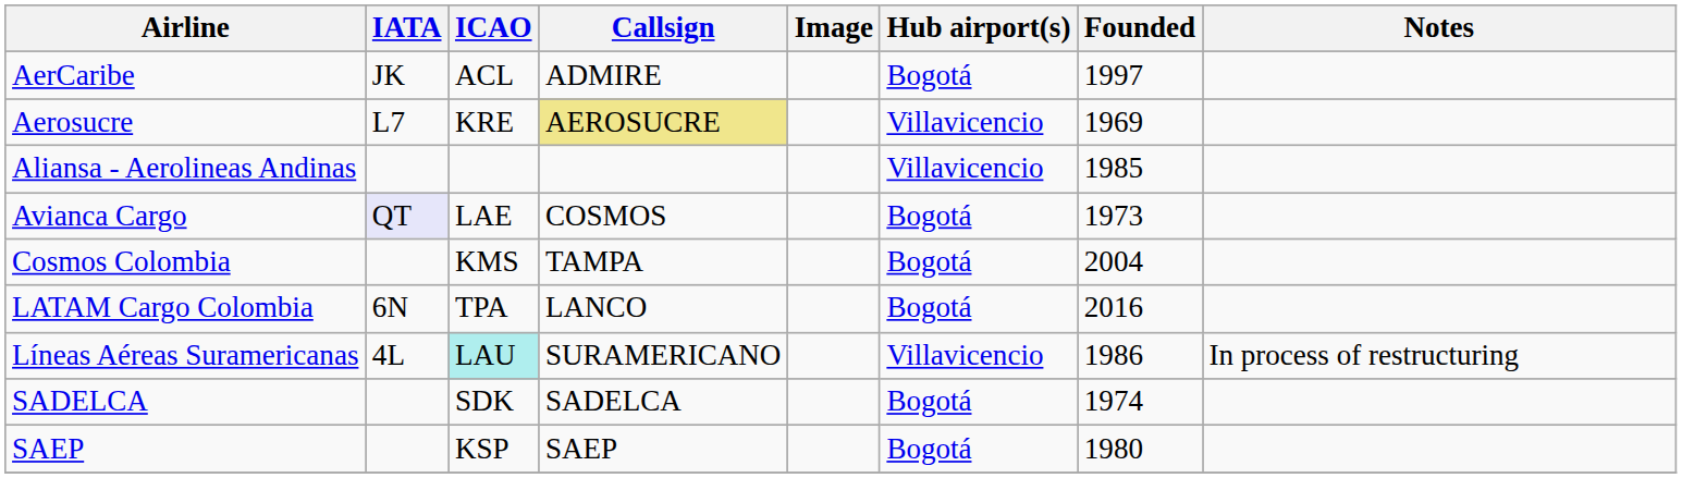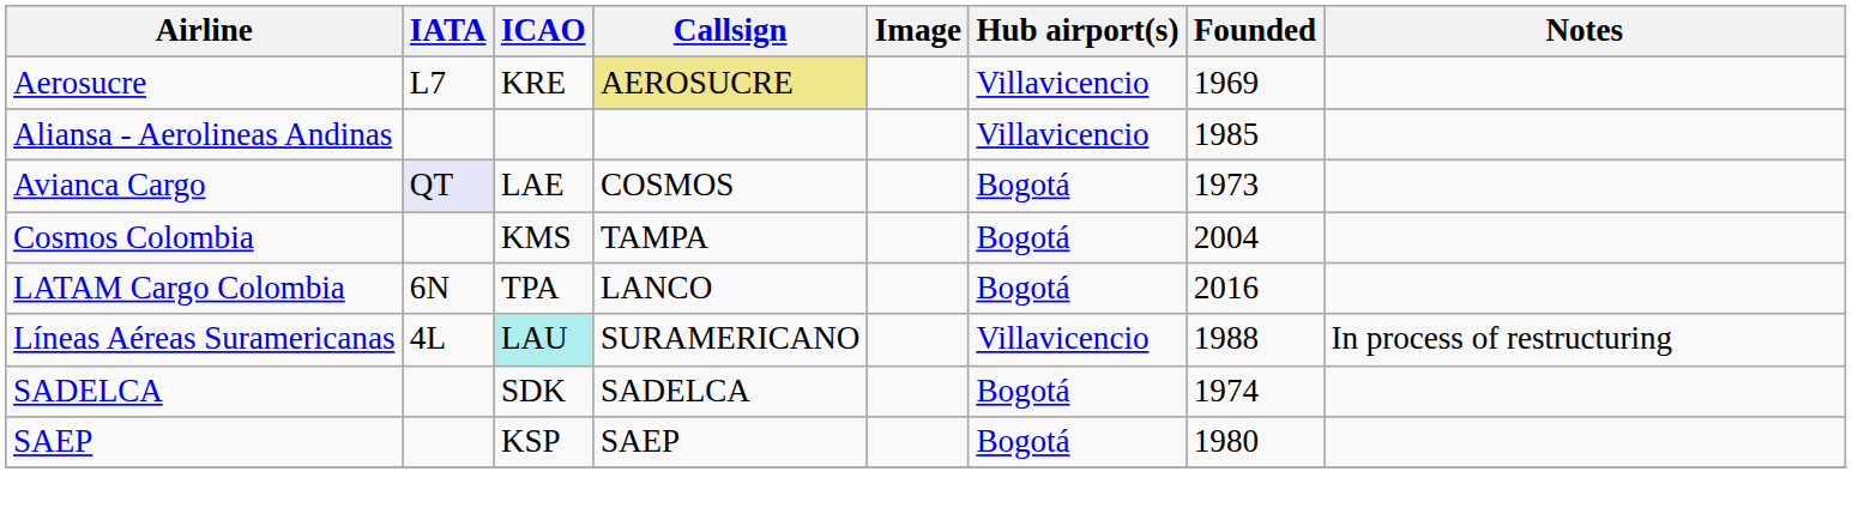- row: AerCaribe | JK | ACL | ADMIRE | Bogotá | 1997
Líneas Aéreas Suramericanas | Founded: 1986 -> 1988
